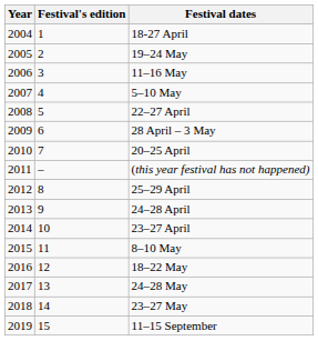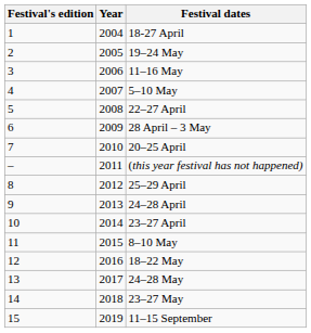columns swapped: Festival's edition <-> Year
